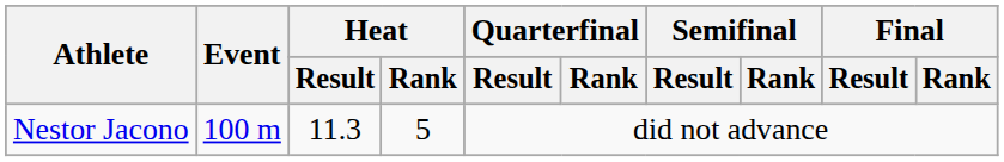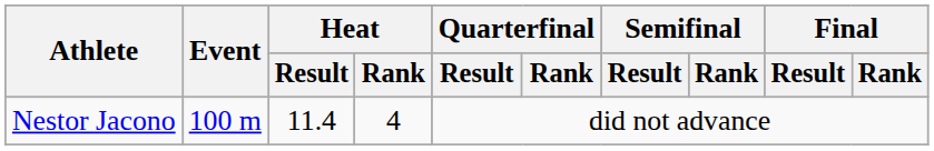Nestor Jacono | Heat / Result: 11.3 -> 11.4
Nestor Jacono | Heat / Rank: 5 -> 4
